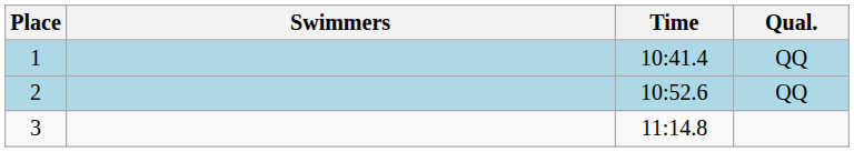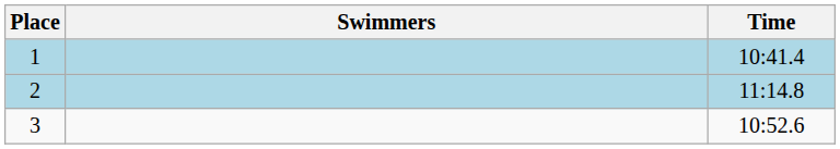- column: Qual. | QQ | QQ
2 | Time: 10:52.6 -> 11:14.8
3 | Time: 11:14.8 -> 10:52.6
